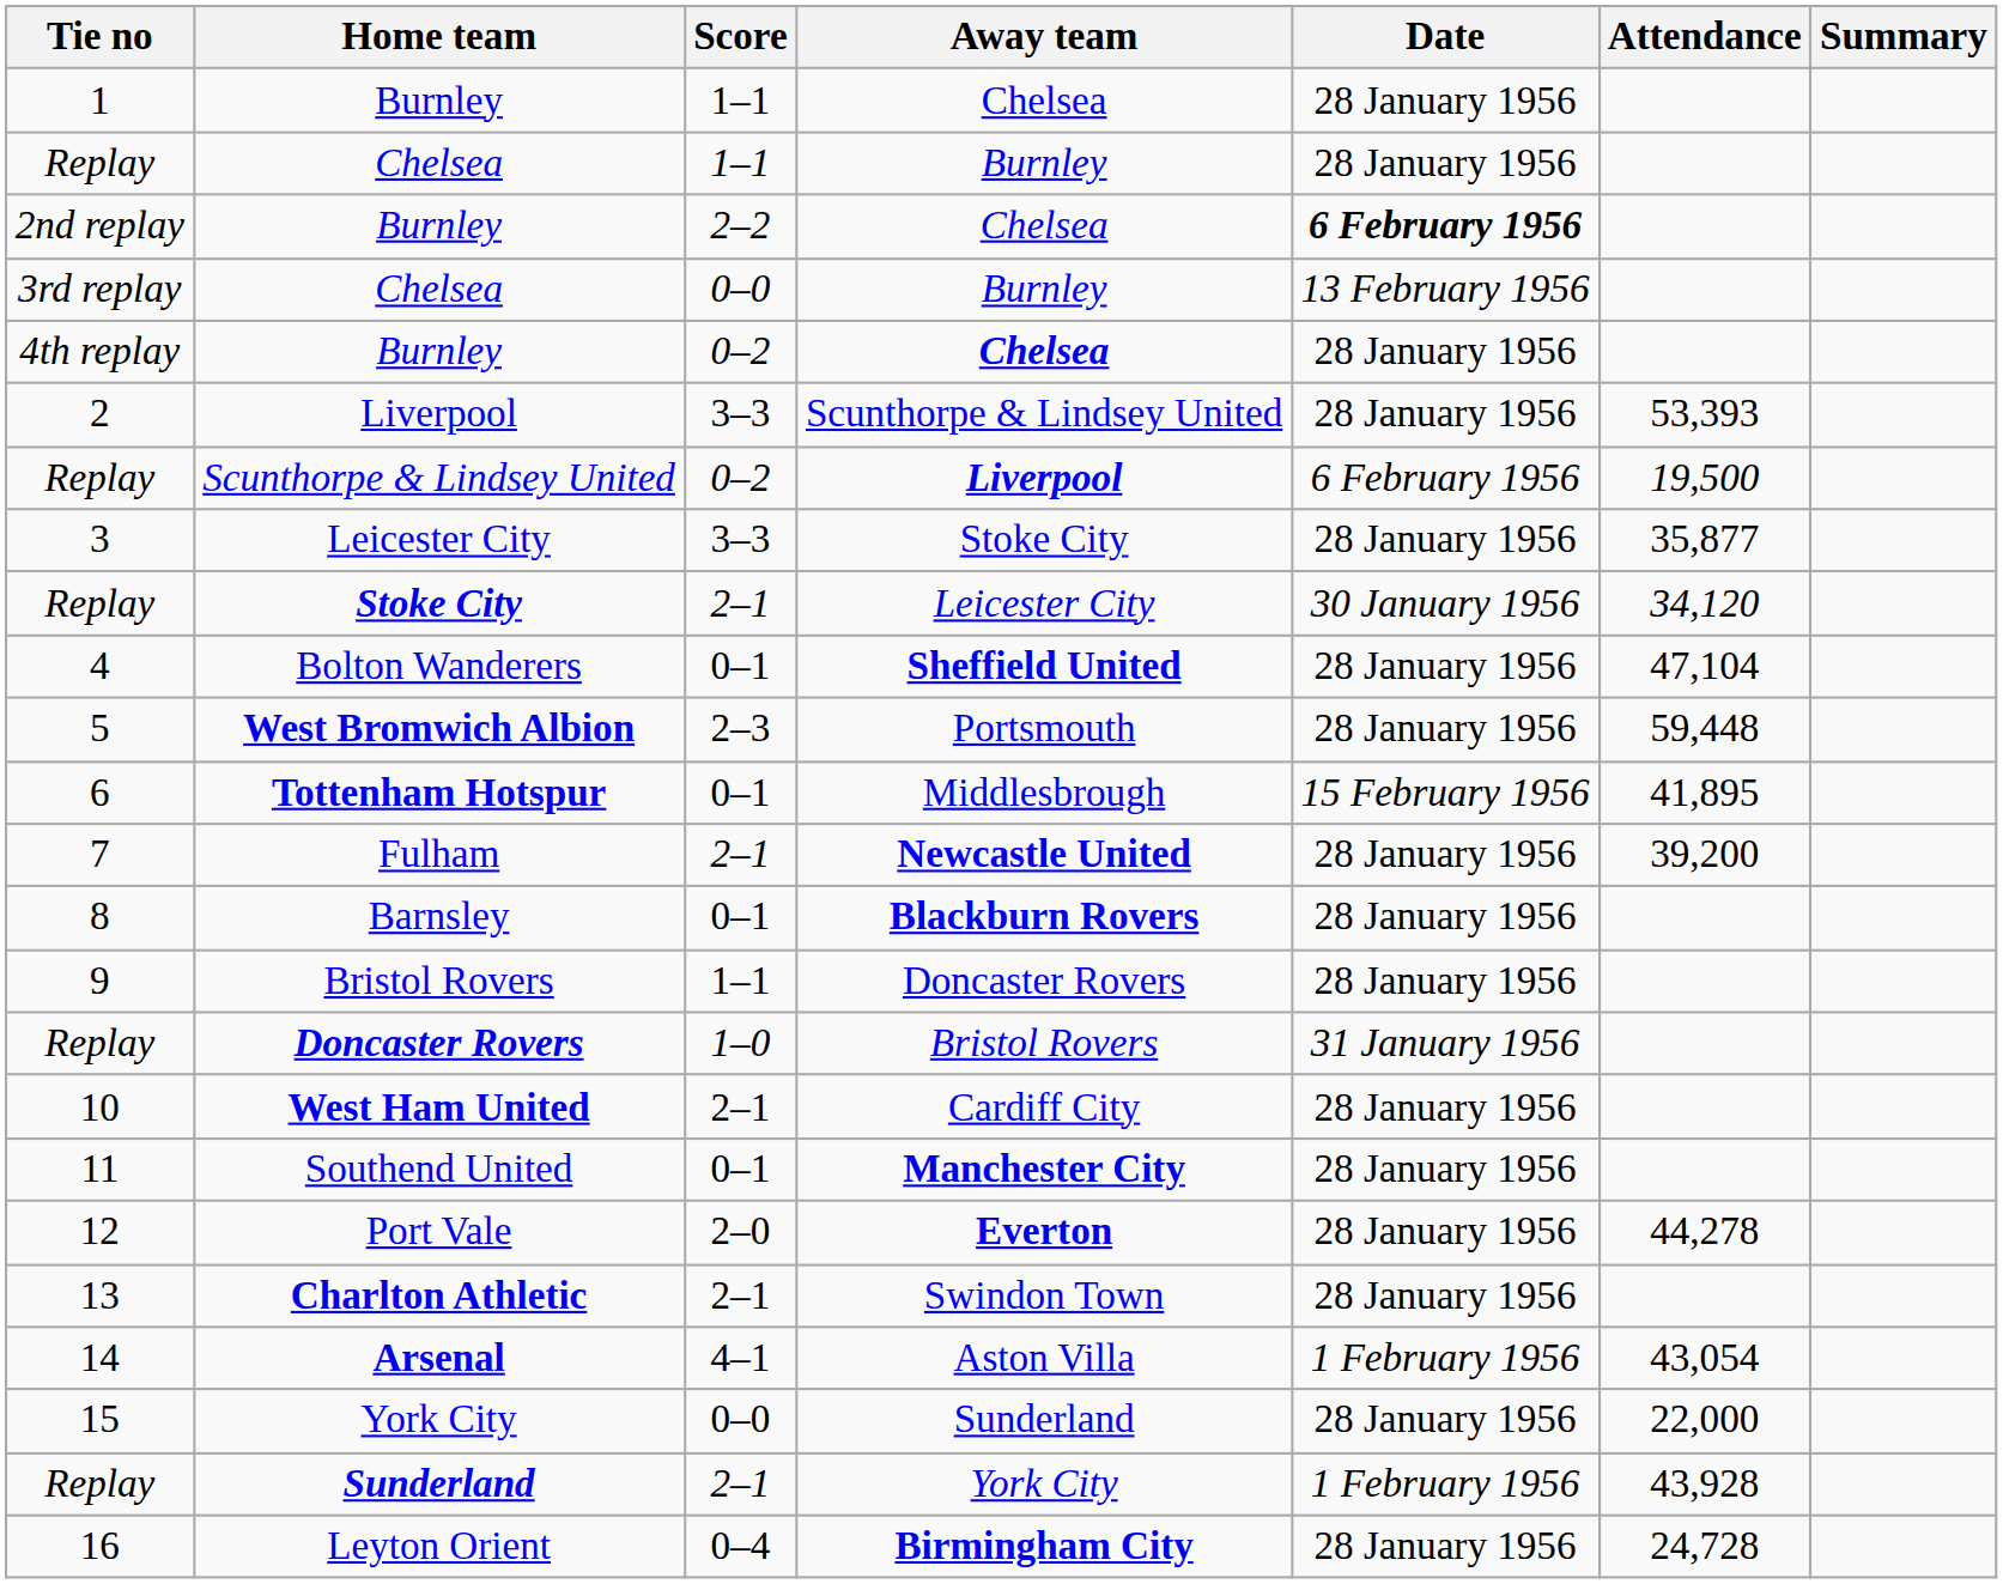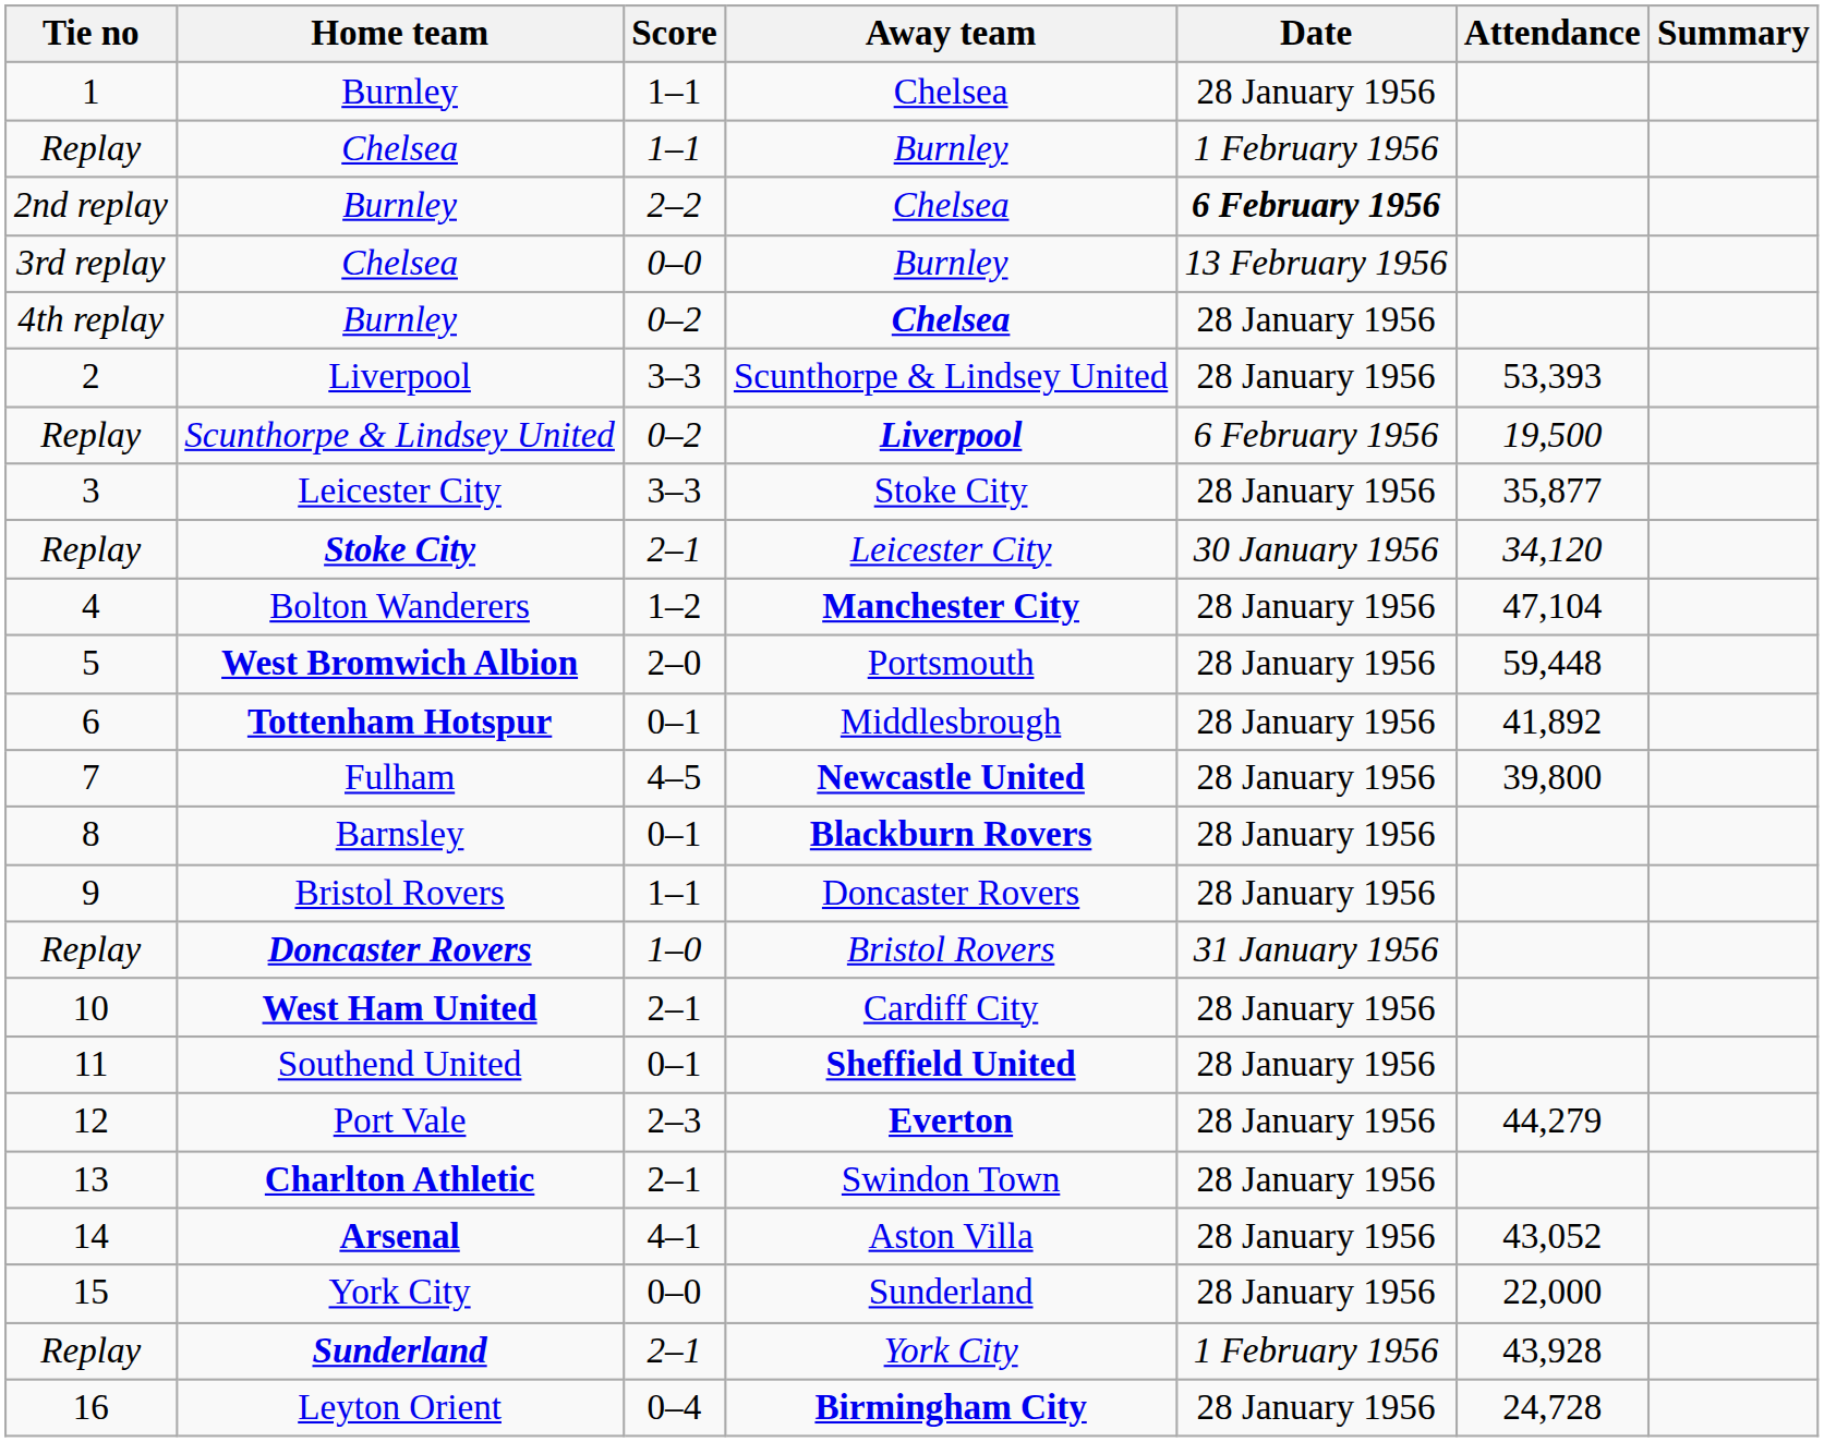Replay / Chelsea | Date: 28 January 1956 -> 1 February 1956
Bolton Wanderers | Score: 0–1 -> 1–2
Bolton Wanderers | Away team: Sheffield United -> Manchester City
West Bromwich Albion | Score: 2–3 -> 2–0
Tottenham Hotspur | Date: 15 February 1956 -> 28 January 1956
Tottenham Hotspur | Attendance: 41,895 -> 41,892
Fulham | Score: 2–1 -> 4–5
Fulham | Attendance: 39,200 -> 39,800
Southend United | Away team: Manchester City -> Sheffield United
Port Vale | Score: 2–0 -> 2–3
Port Vale | Attendance: 44,278 -> 44,279
Arsenal | Date: 1 February 1956 -> 28 January 1956
Arsenal | Attendance: 43,054 -> 43,052
